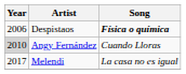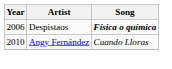Angy Fernández | Year: lightgrey background -> no background
- row: 2017 | Melendi | La casa no es igual
